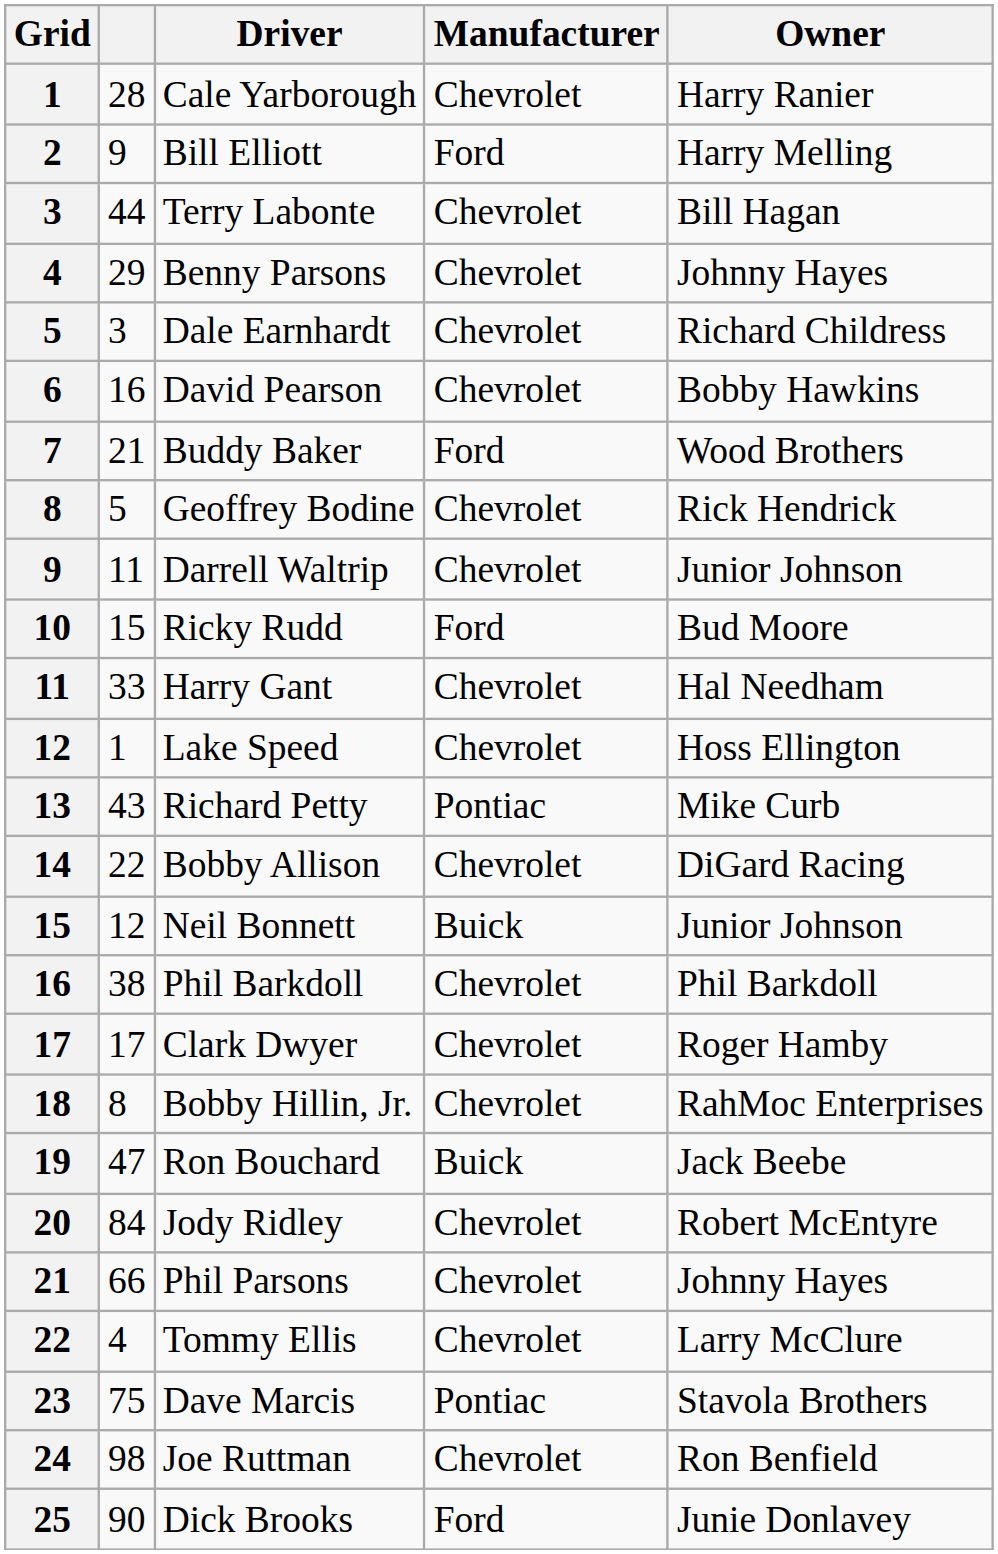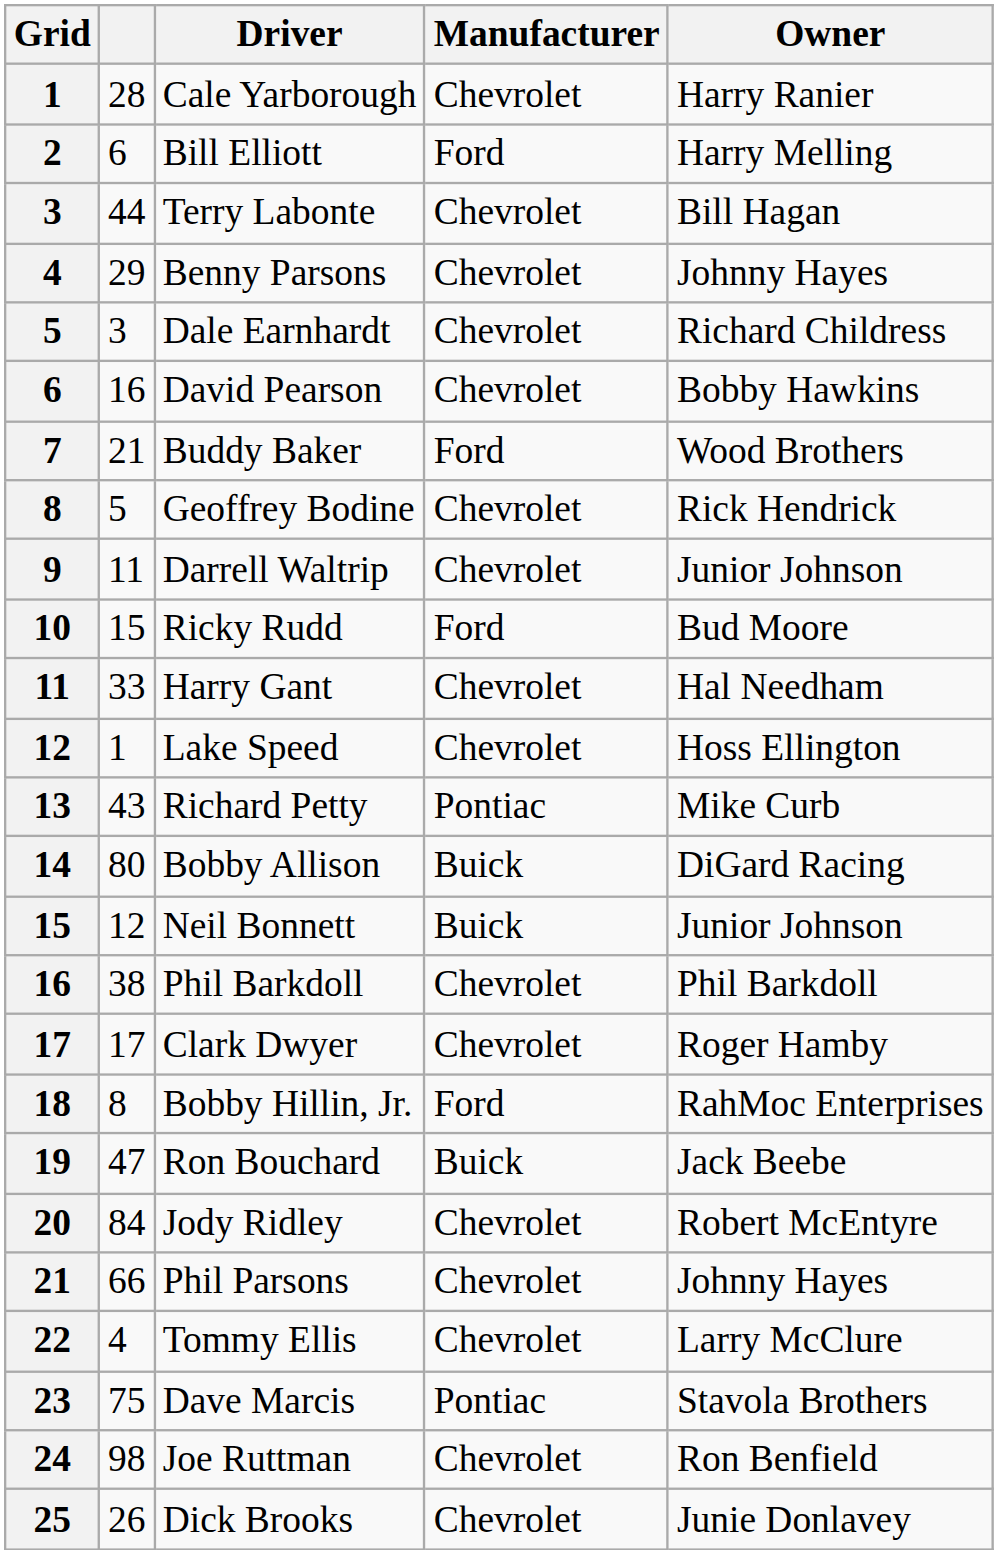Bill Elliott | column 2: 9 -> 6
Bobby Allison | column 2: 22 -> 80
Bobby Allison | Manufacturer: Chevrolet -> Buick
Bobby Hillin, Jr. | Manufacturer: Chevrolet -> Ford
Dick Brooks | column 2: 90 -> 26
Dick Brooks | Manufacturer: Ford -> Chevrolet
